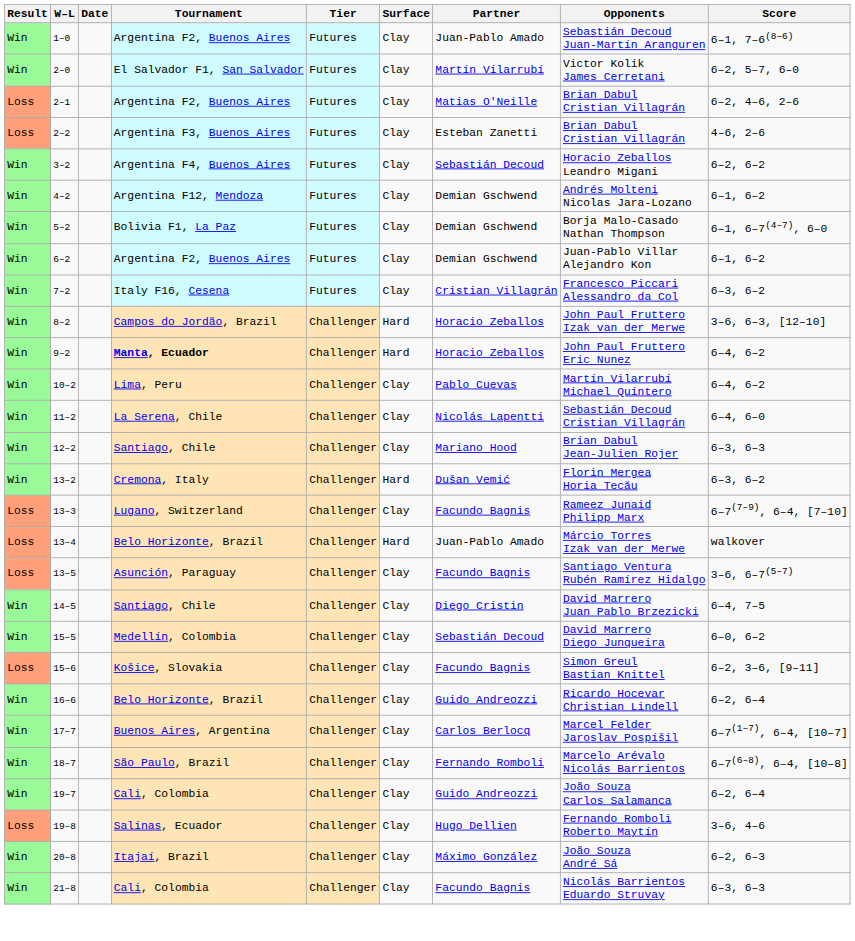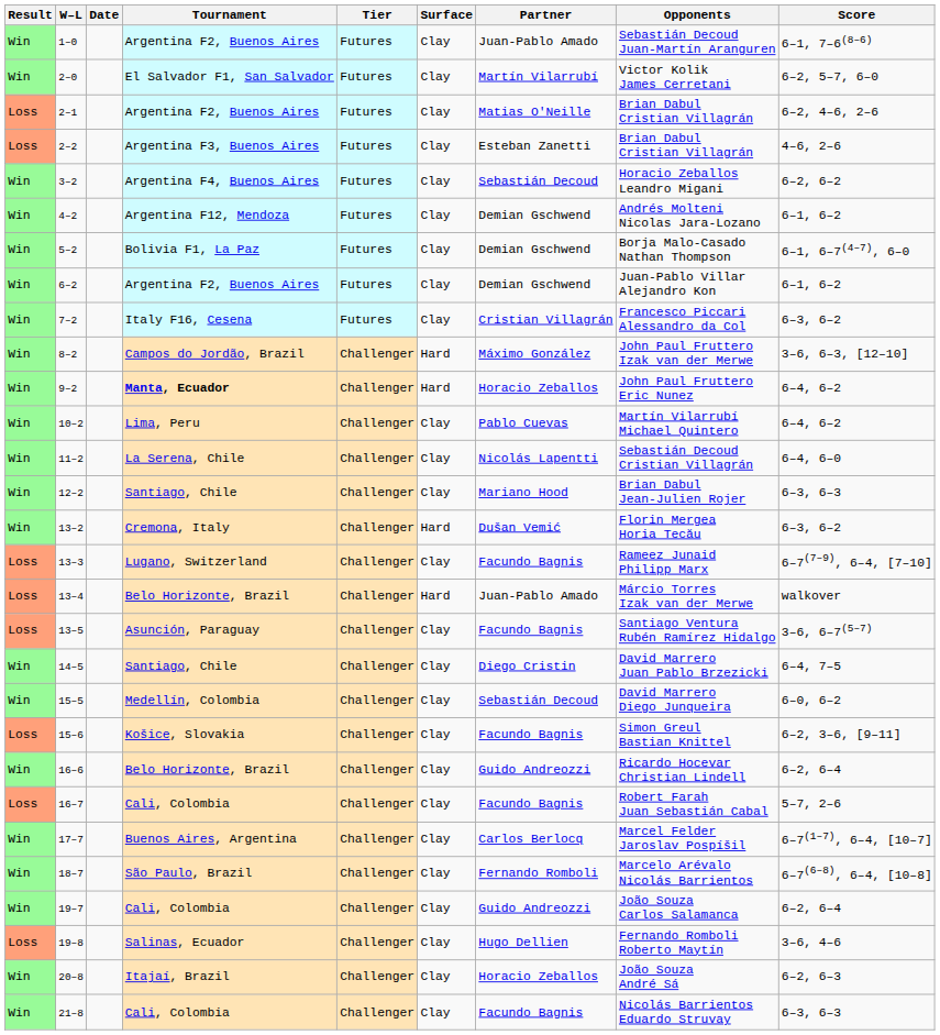8–2 | Partner: Horacio Zeballos -> Máximo González
+ row: Loss | 16–7 | Cali, Colombia | Challenger | Clay | Facundo Bagnis | Robert Farah Juan Sebastián Cabal | 5–7, 2–6
20–8 | Partner: Máximo González -> Horacio Zeballos
